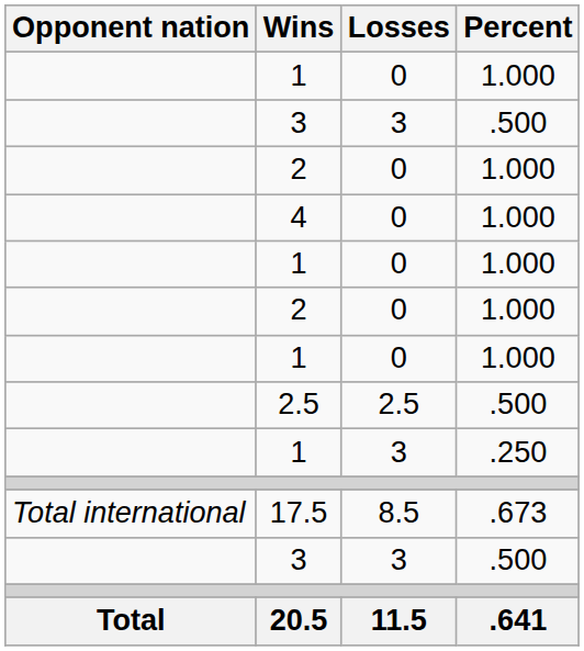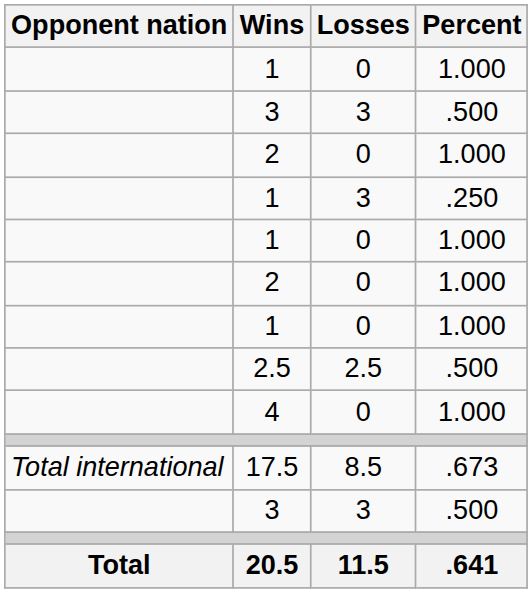rows swapped: 4 <-> 1 / 3
